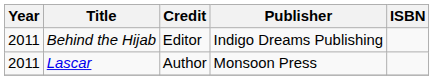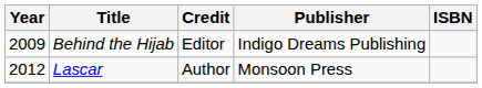Behind the Hijab | Year: 2011 -> 2009
Lascar | Year: 2011 -> 2012
